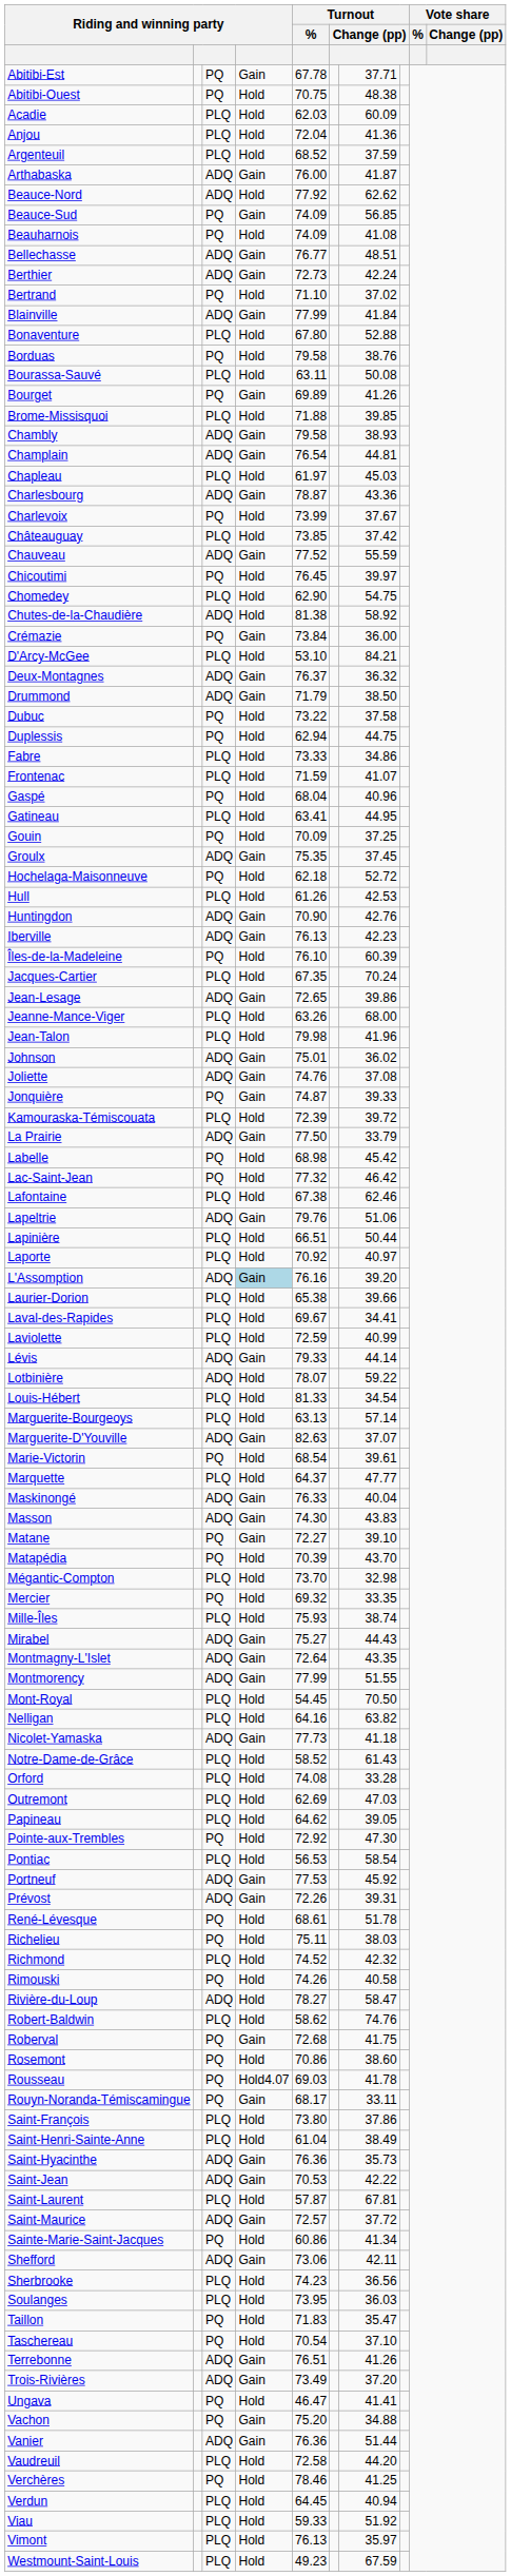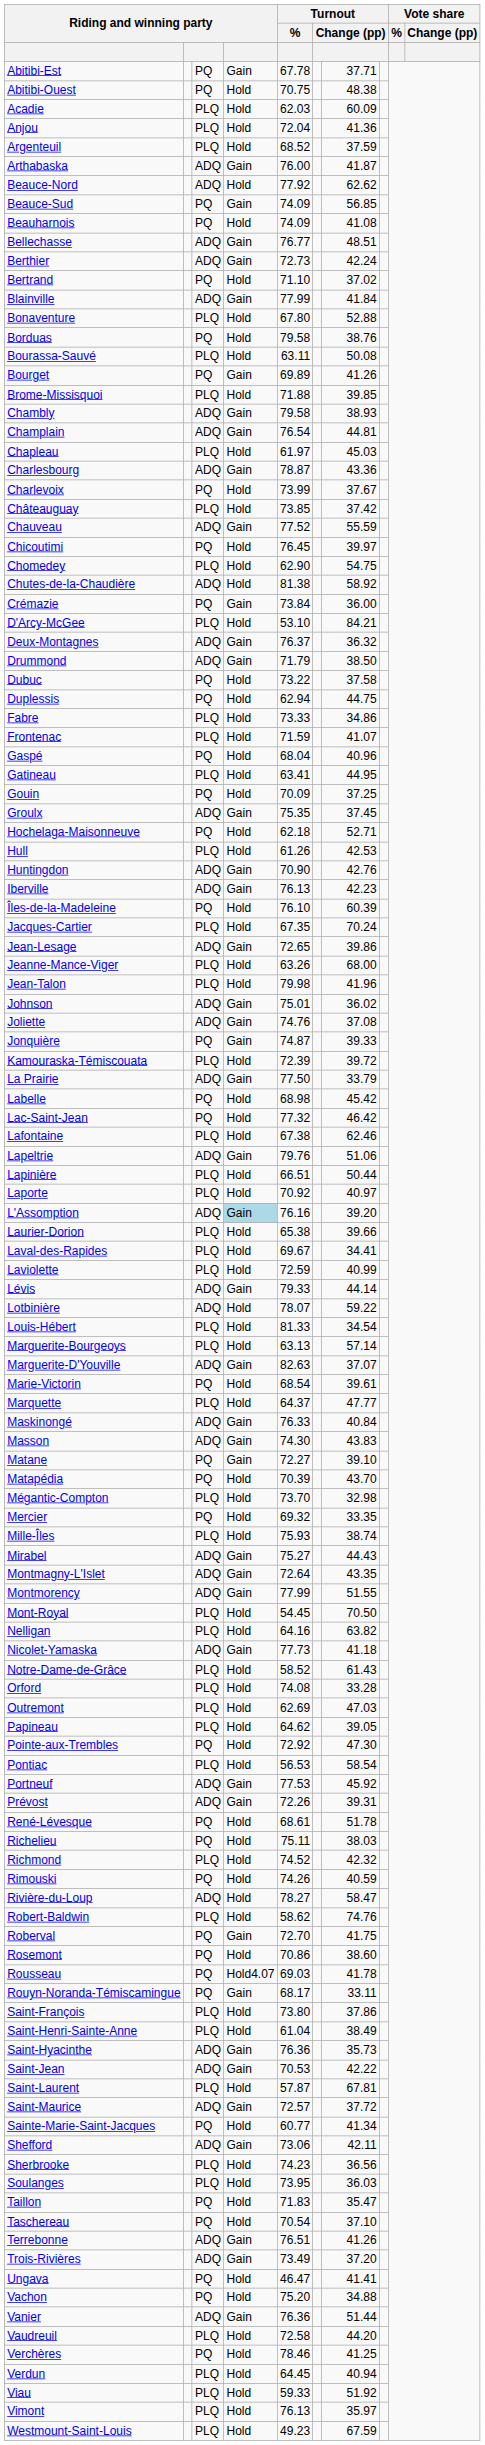Hochelaga-Maisonneuve | column 7: 52.72 -> 52.71
Maskinongé | column 7: 40.04 -> 40.84
Rimouski | column 7: 40.58 -> 40.59
Roberval | Turnout / %: 72.68 -> 72.70
Sainte-Marie-Saint-Jacques | Turnout / %: 60.86 -> 60.77
Vachon | column 4: Gain -> Hold
